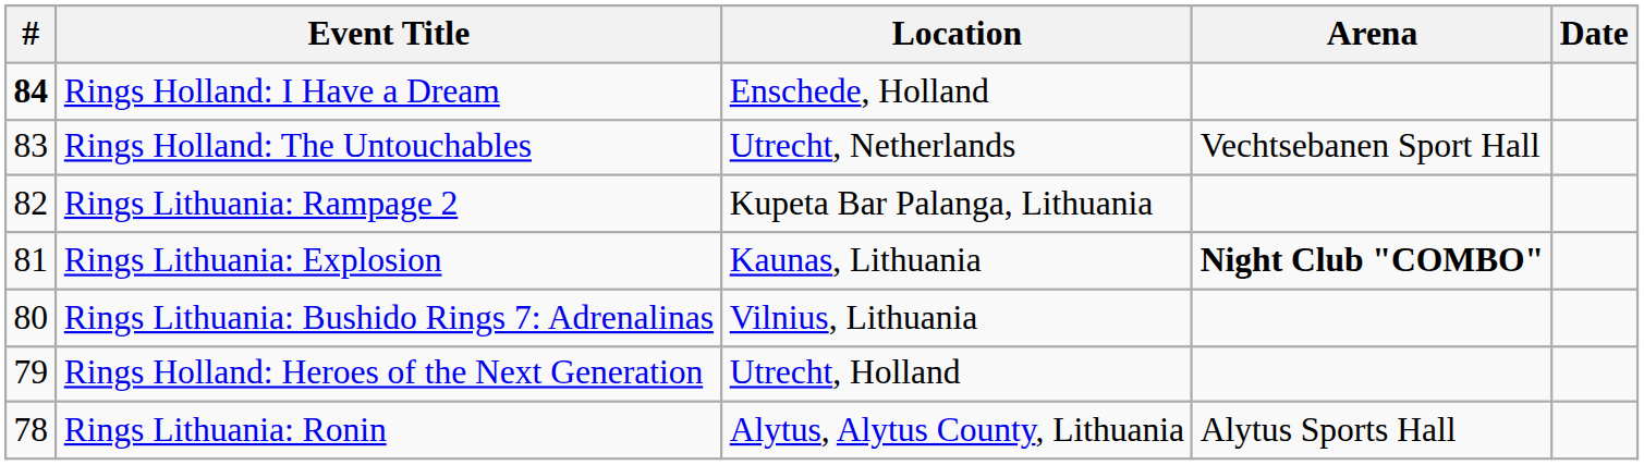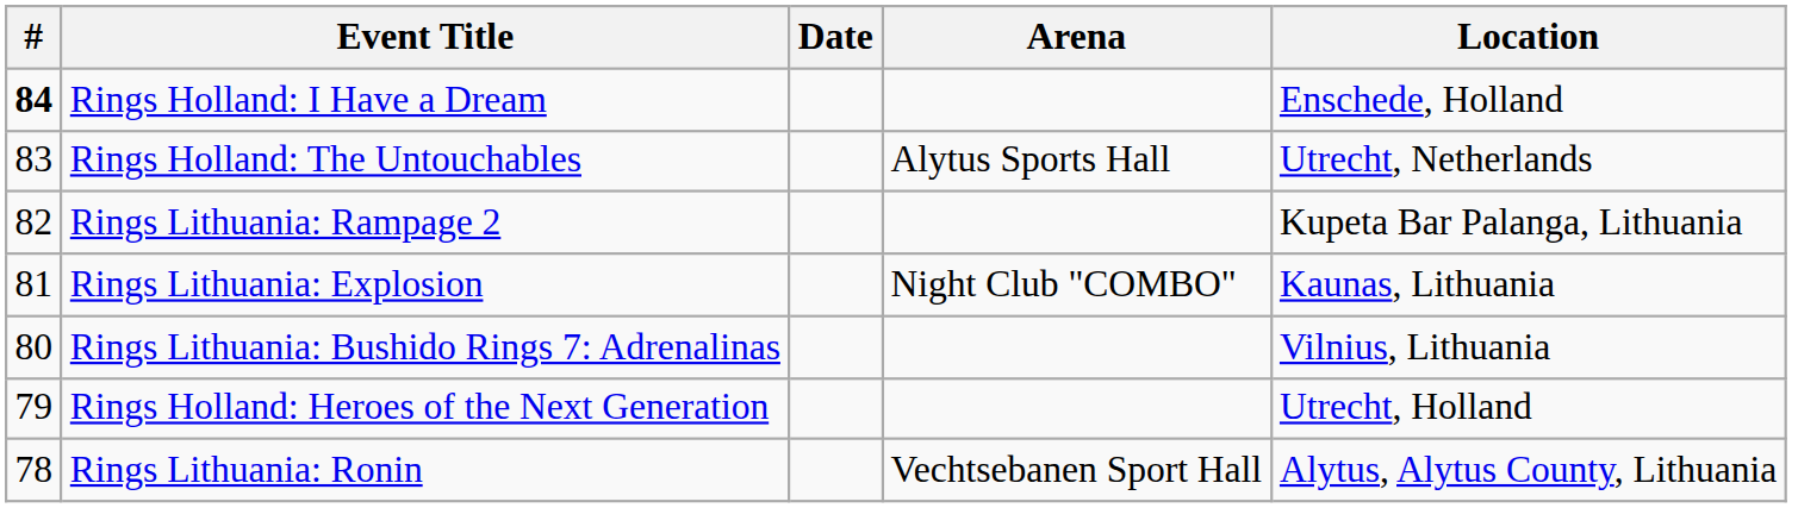columns swapped: Date <-> Location
Rings Holland: The Untouchables | Arena: Vechtsebanen Sport Hall -> Alytus Sports Hall
Rings Lithuania: Explosion | Arena: bold -> normal
Rings Lithuania: Ronin | Arena: Alytus Sports Hall -> Vechtsebanen Sport Hall
